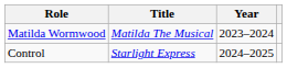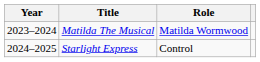columns swapped: Year <-> Role
